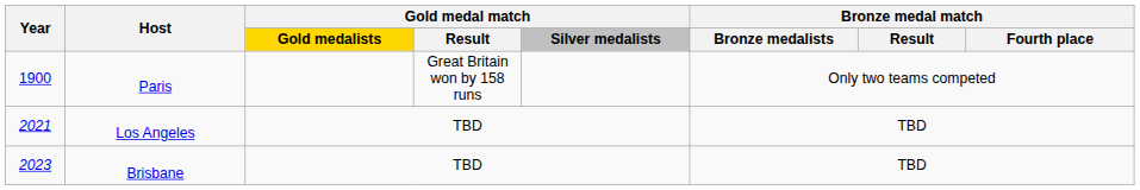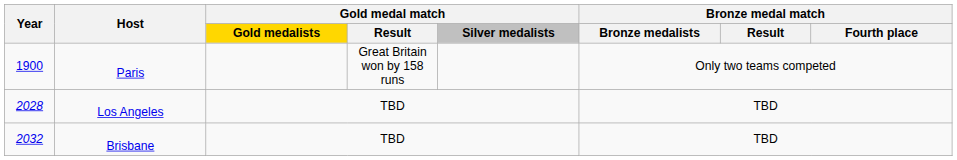Los Angeles | Year: 2021 -> 2028
Brisbane | Year: 2023 -> 2032
